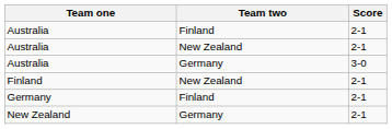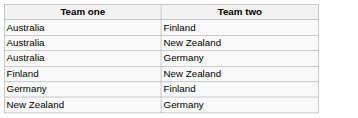- column: Score | 2-1 | 2-1 | 3-0 | 2-1 | 2-1 | 2-1
